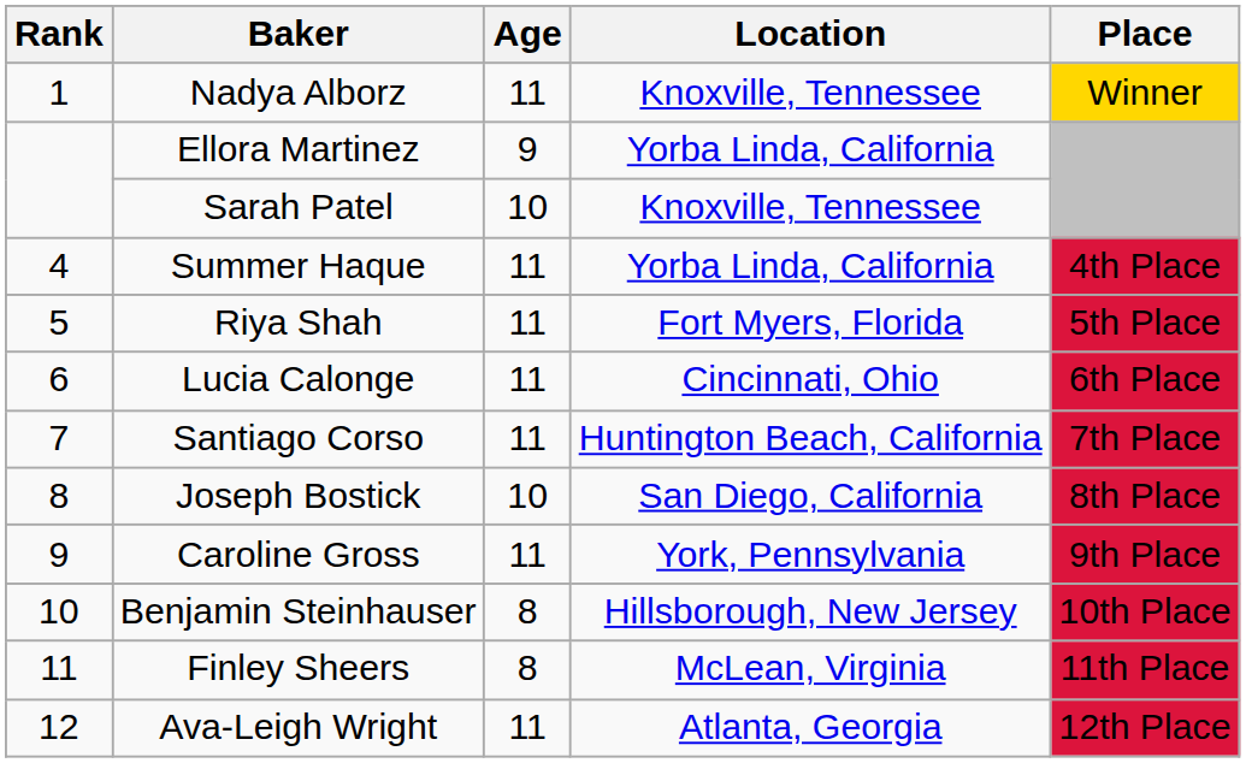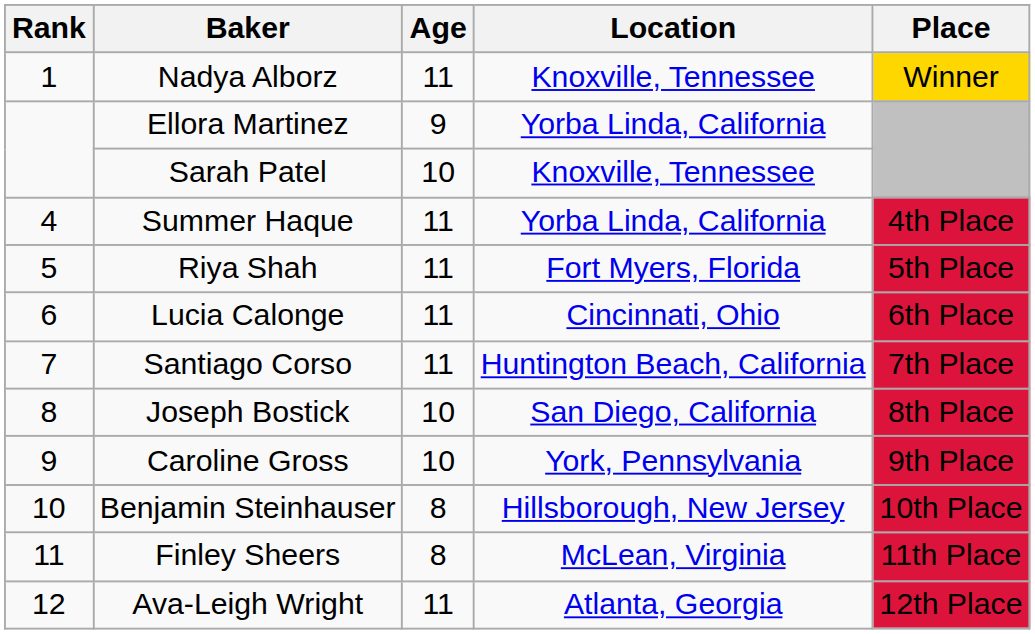Caroline Gross | Age: 11 -> 10
